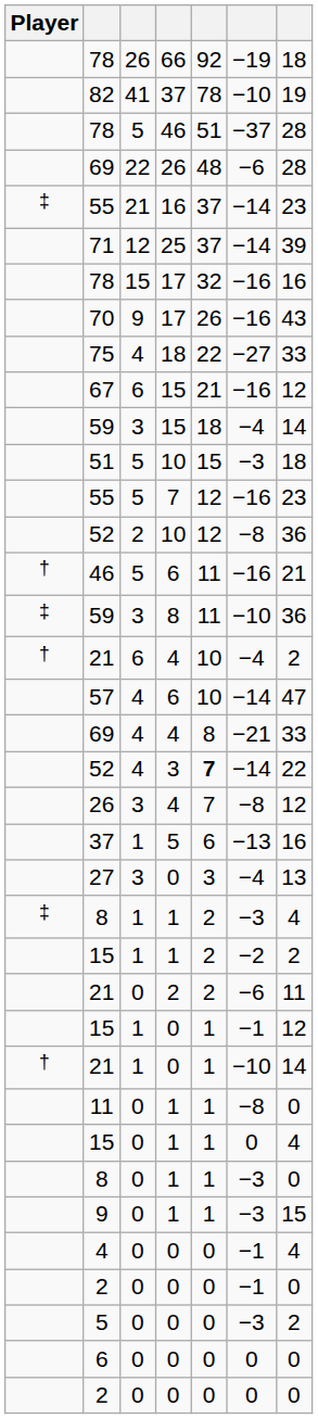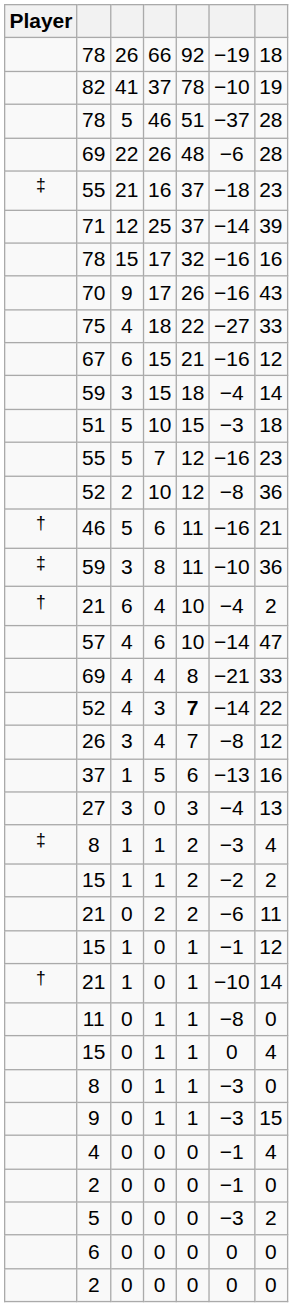55 / 16 | column 6: −14 -> −18
